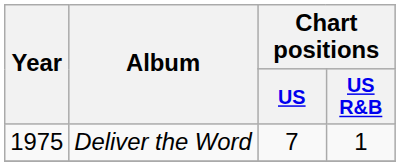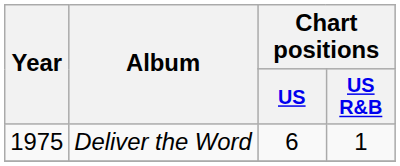Deliver the Word | Chart positions / US: 7 -> 6
